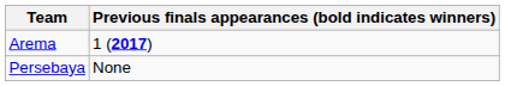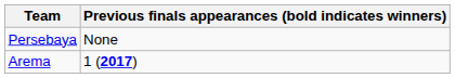rows swapped: Persebaya <-> Arema
